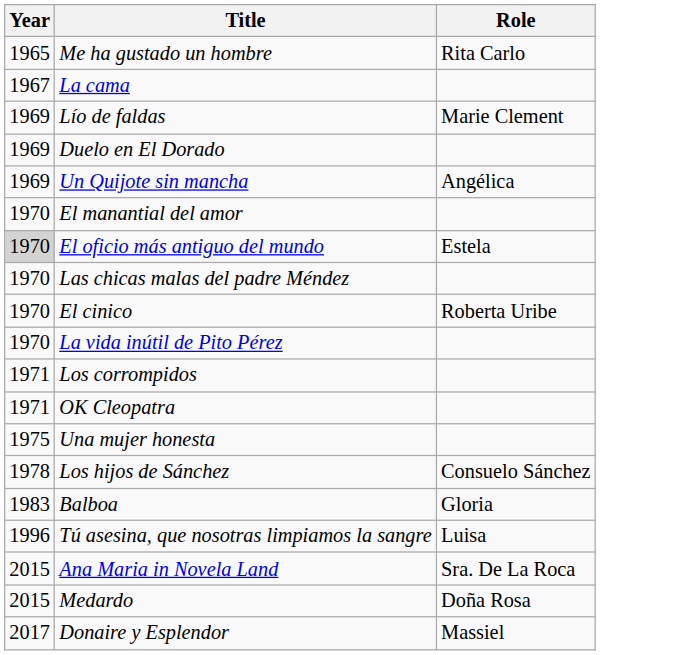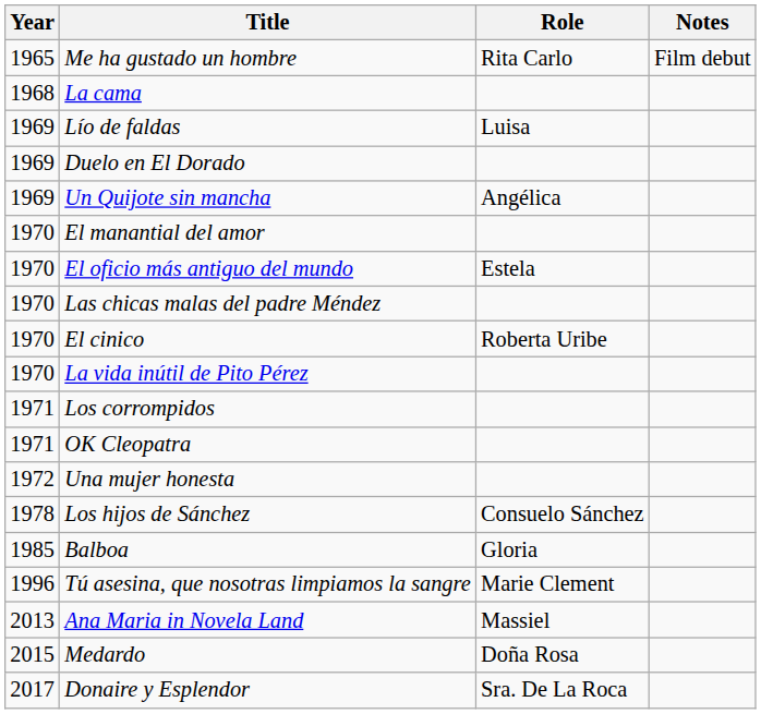+ column: Notes | Film debut
La cama | Year: 1967 -> 1968
Lío de faldas | Role: Marie Clement -> Luisa
El oficio más antiguo del mundo | Year: lightgrey background -> no background
Una mujer honesta | Year: 1975 -> 1972
Balboa | Year: 1983 -> 1985
Tú asesina, que nosotras limpiamos la sangre | Role: Luisa -> Marie Clement
Ana Maria in Novela Land | Year: 2015 -> 2013
Ana Maria in Novela Land | Role: Sra. De La Roca -> Massiel
Donaire y Esplendor | Role: Massiel -> Sra. De La Roca
